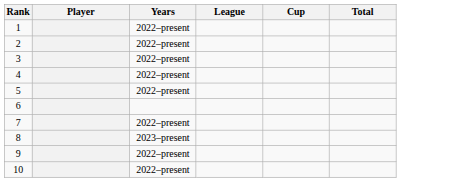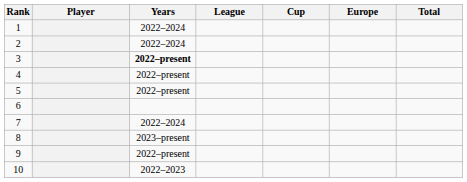+ column: Europe
1 | Years: 2022–present -> 2022–2024
2 | Years: 2022–present -> 2022–2024
3 | Years: normal -> bold
7 | Years: 2022–present -> 2022–2024
10 | Years: 2022–present -> 2022–2023
